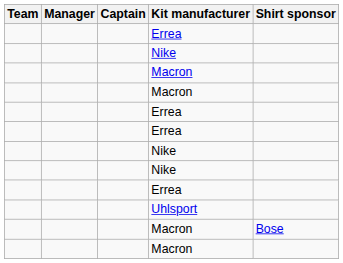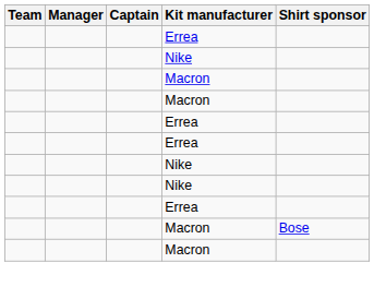- row: Uhlsport
